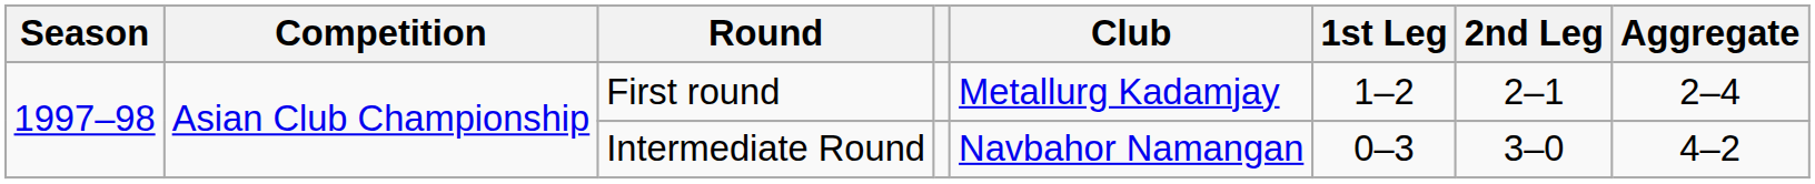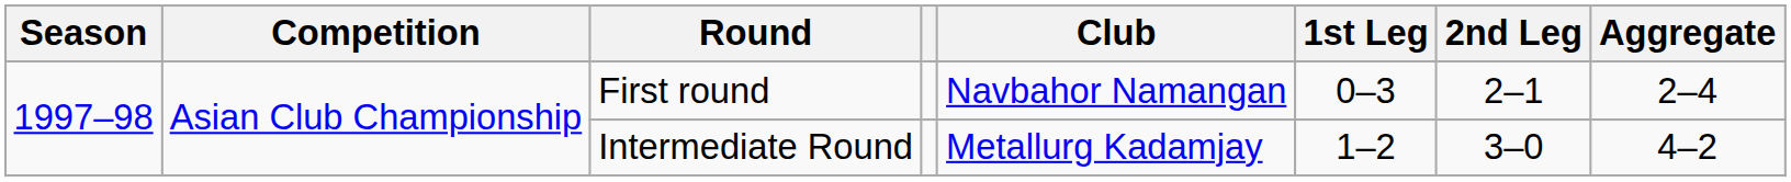First round | Club: Metallurg Kadamjay -> Navbahor Namangan
First round | 1st Leg: 1–2 -> 0–3
Intermediate Round | Club: Navbahor Namangan -> Metallurg Kadamjay
Intermediate Round | 1st Leg: 0–3 -> 1–2
